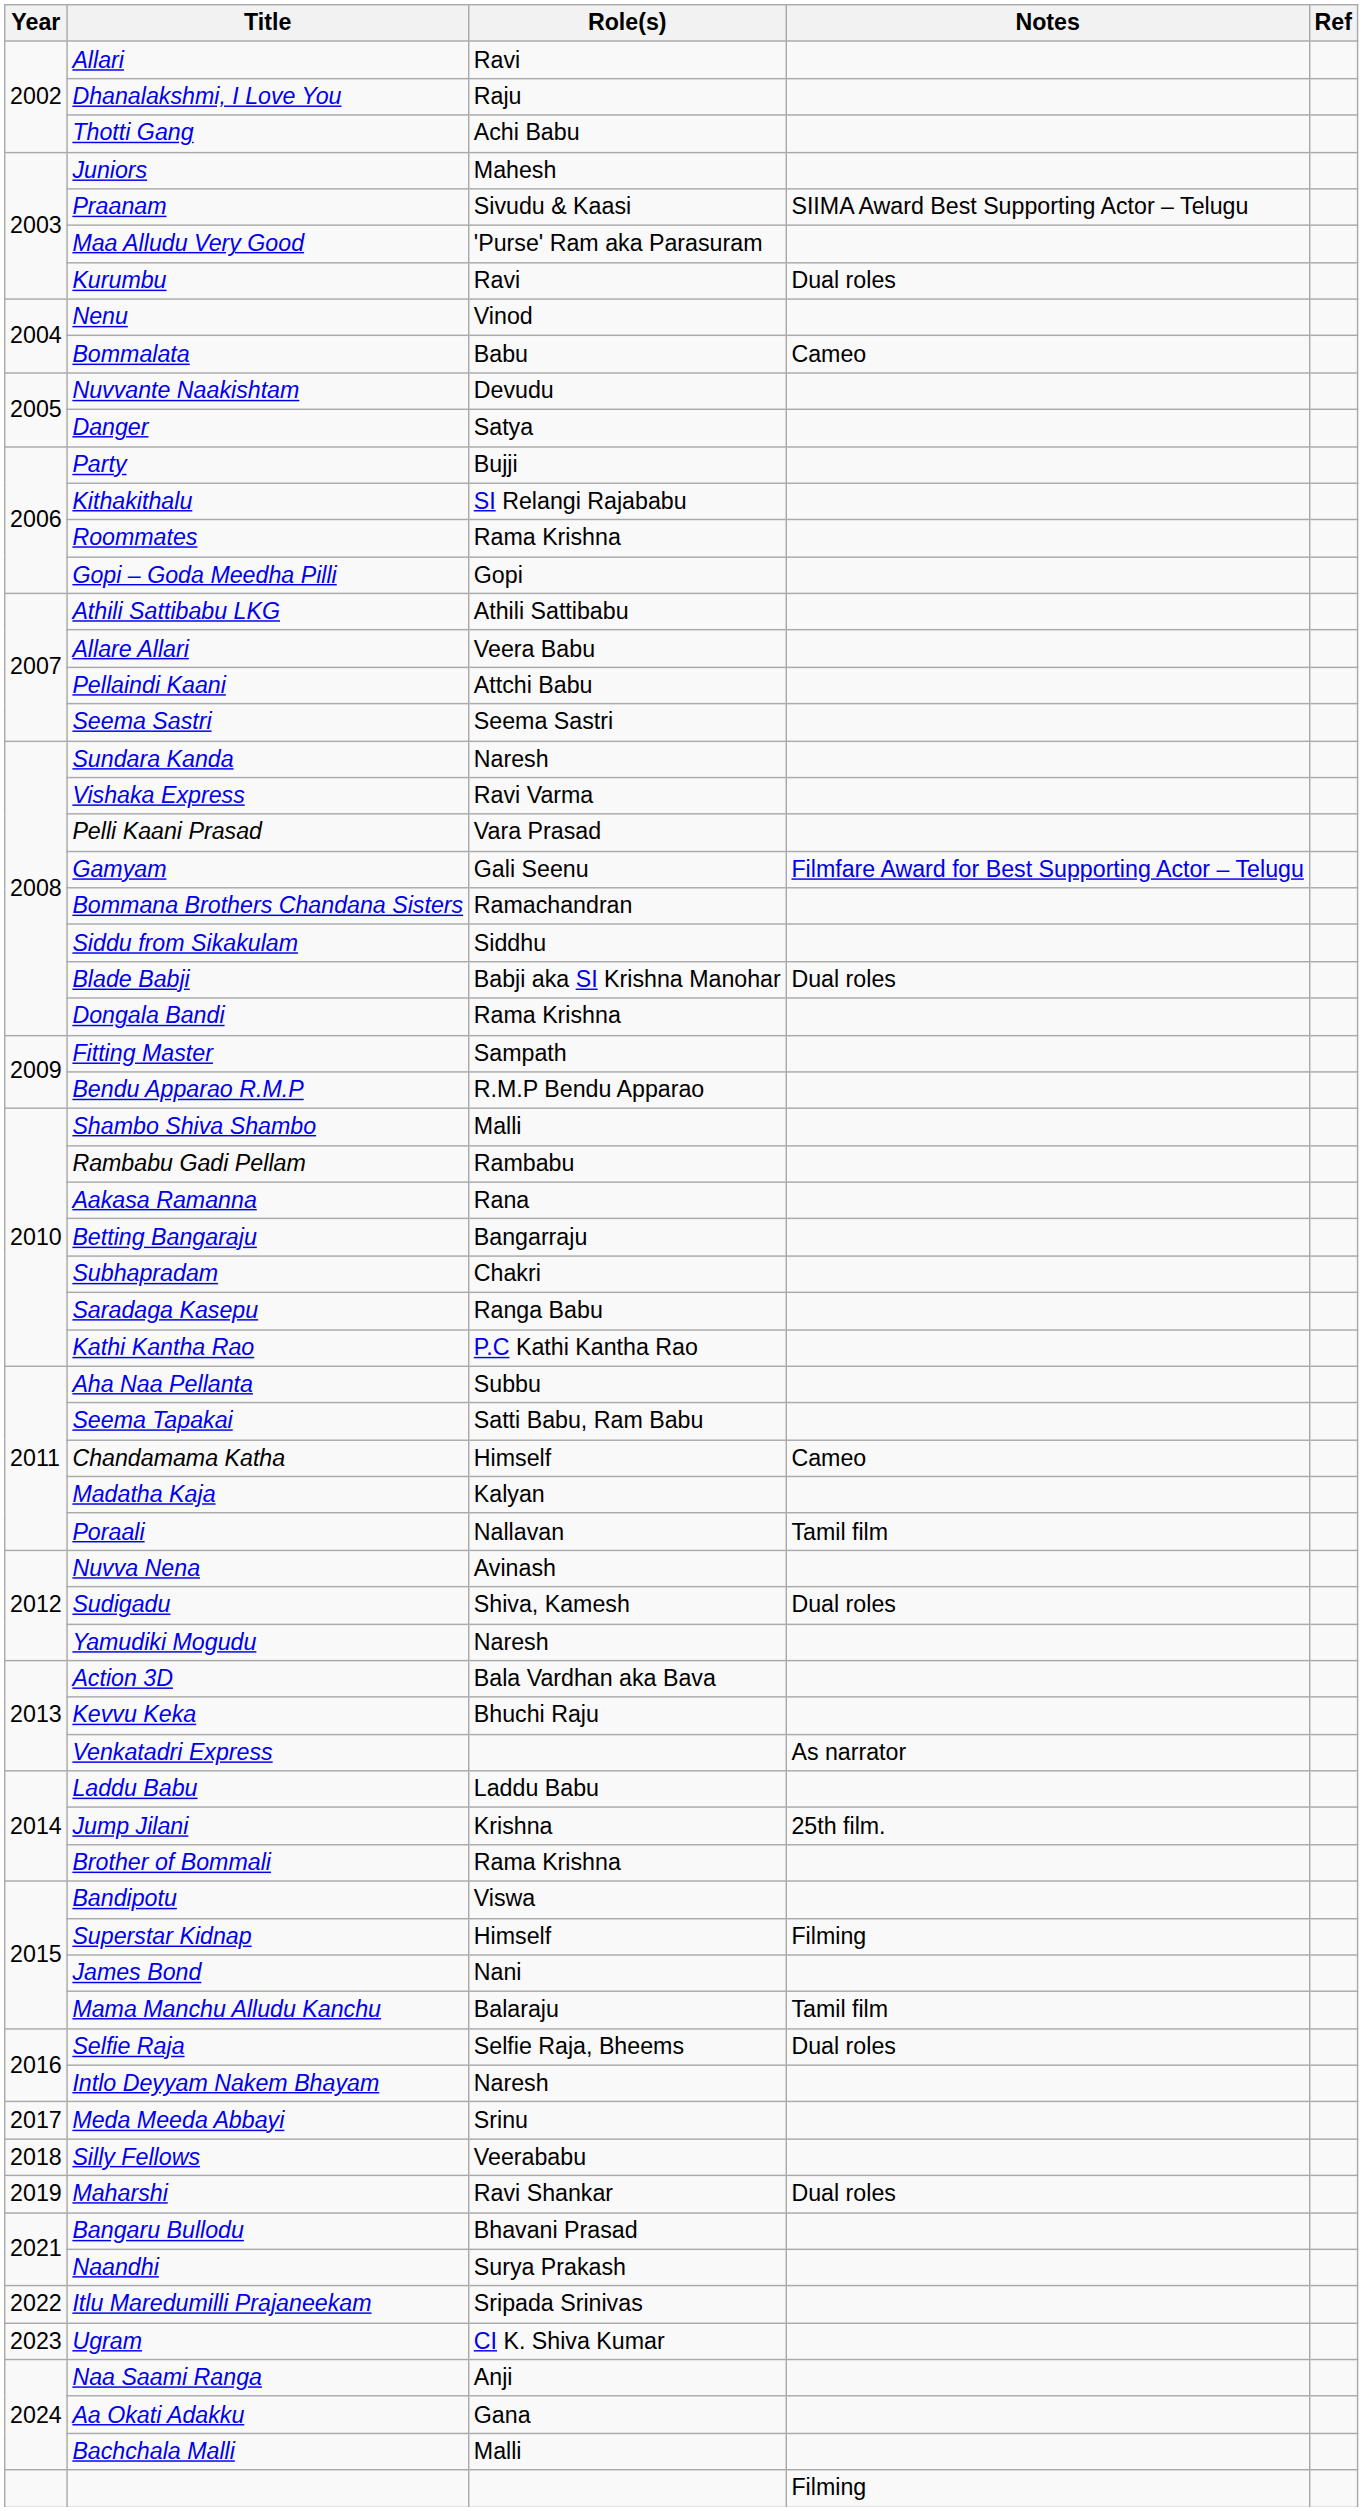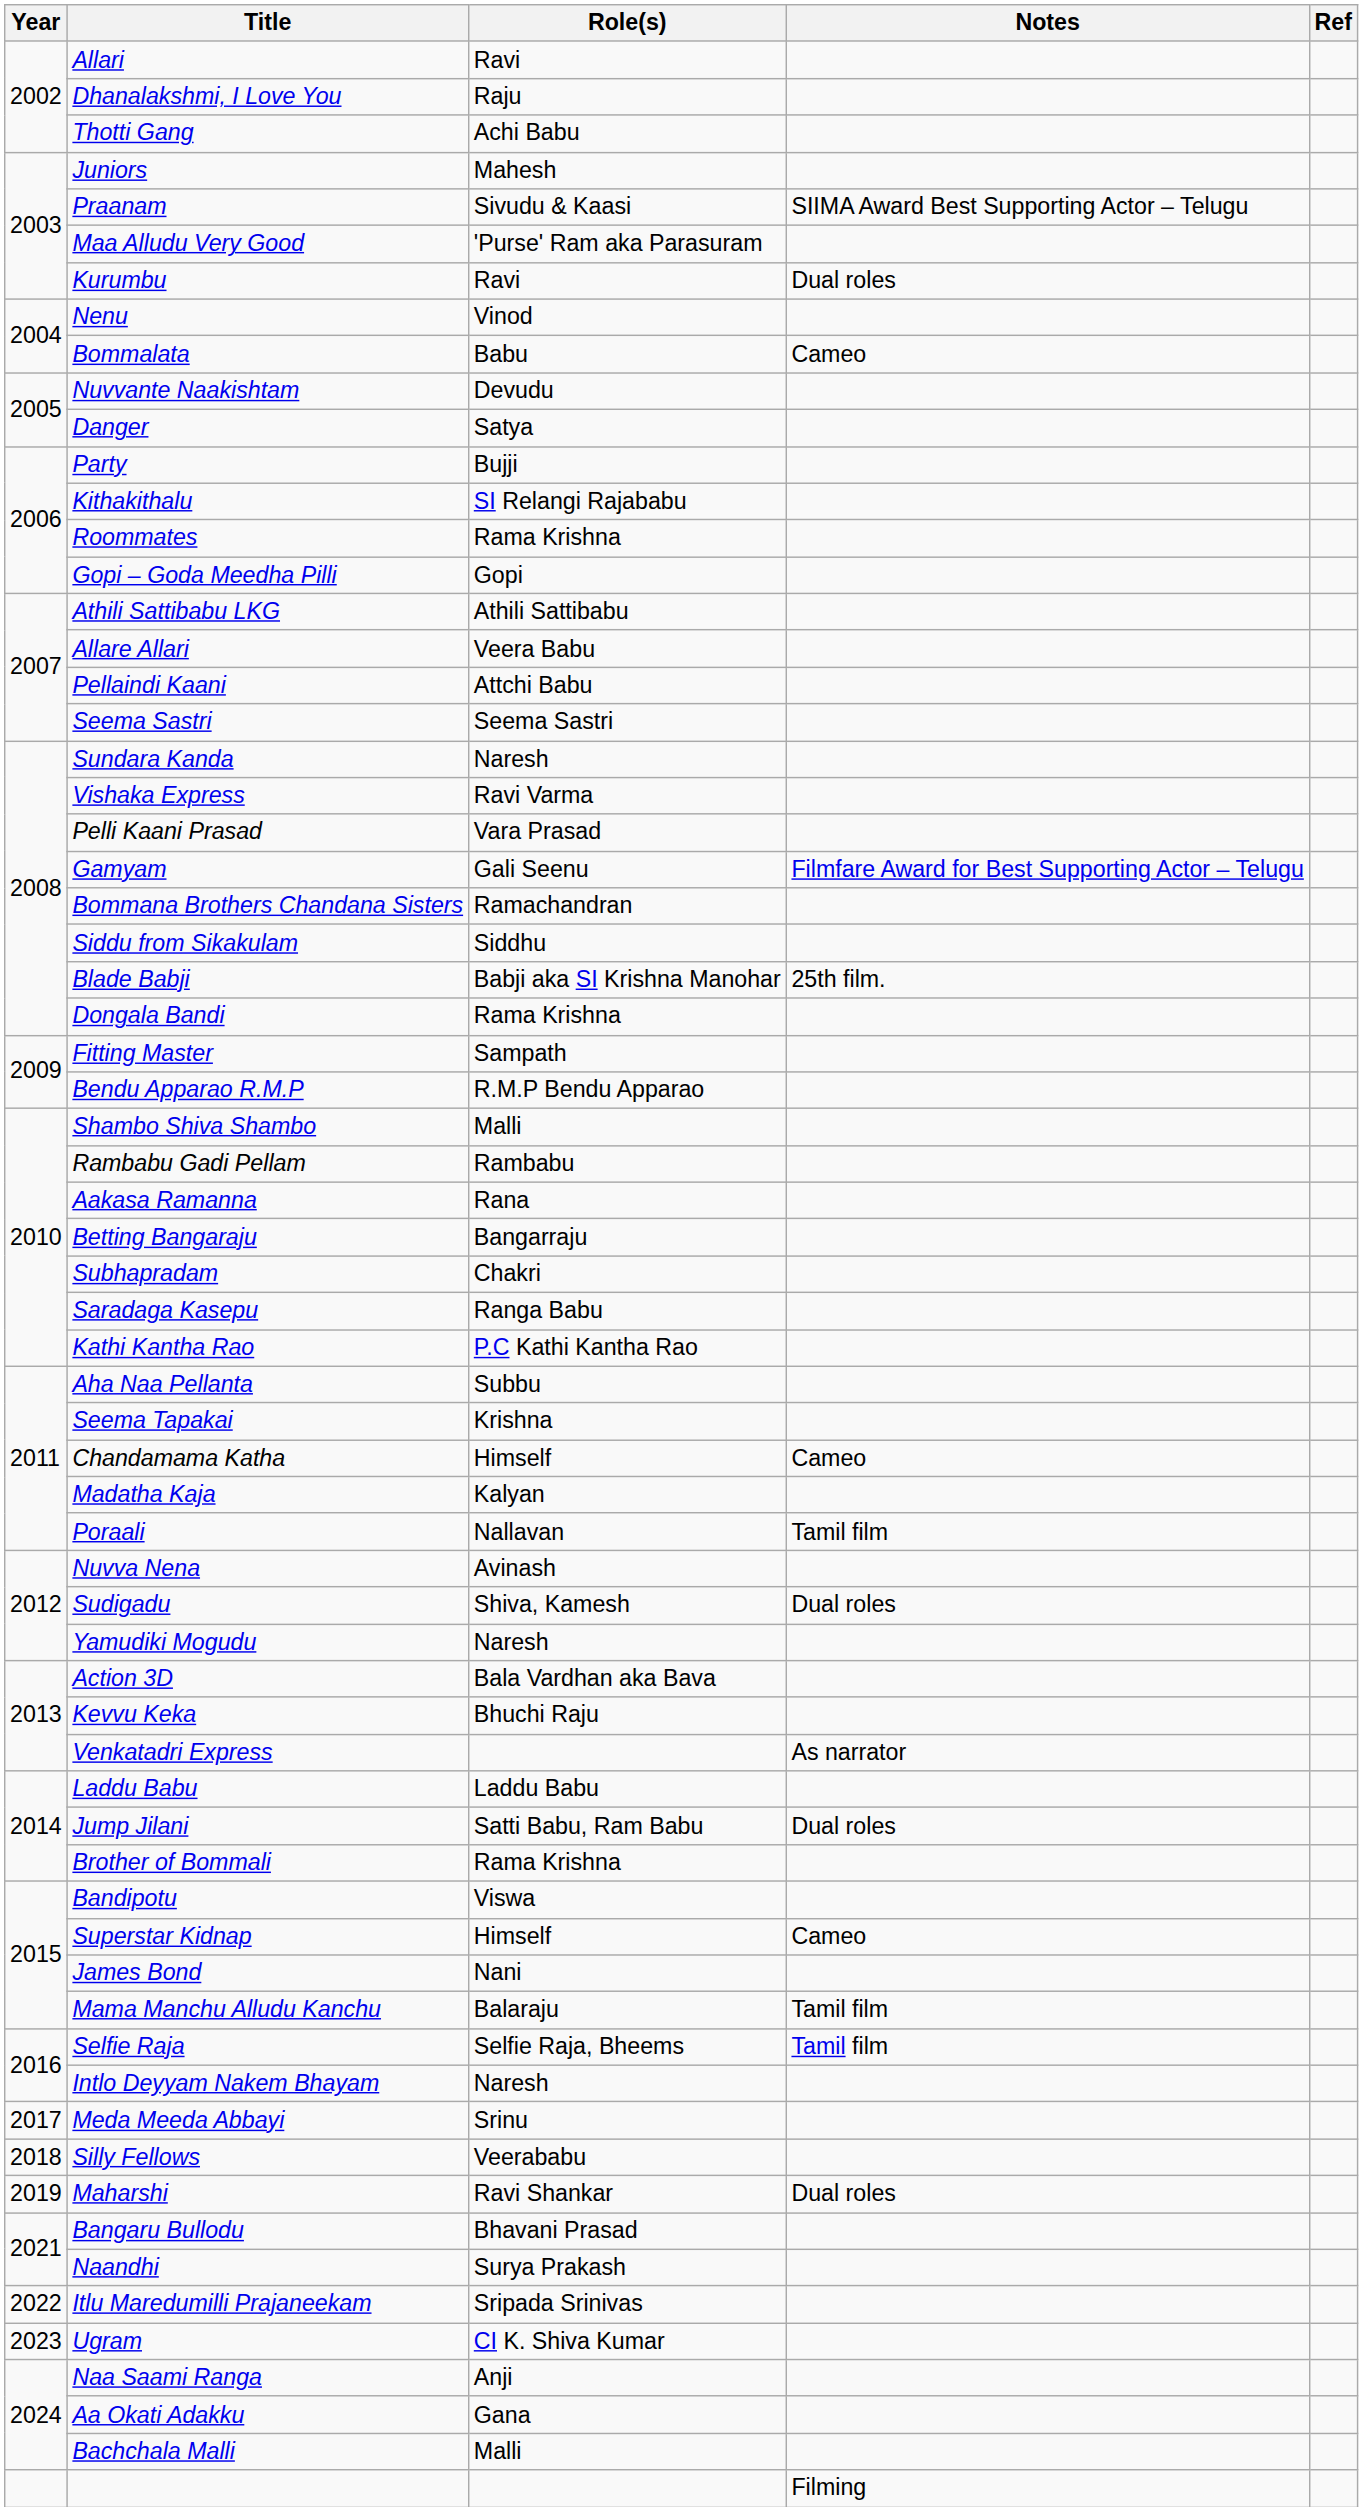Blade Babji | Notes: Dual roles -> 25th film.
Seema Tapakai | Role(s): Satti Babu, Ram Babu -> Krishna
Jump Jilani | Role(s): Krishna -> Satti Babu, Ram Babu
Jump Jilani | Notes: 25th film. -> Dual roles
Superstar Kidnap | Notes: Filming -> Cameo
Selfie Raja | Notes: Dual roles -> Tamil film
